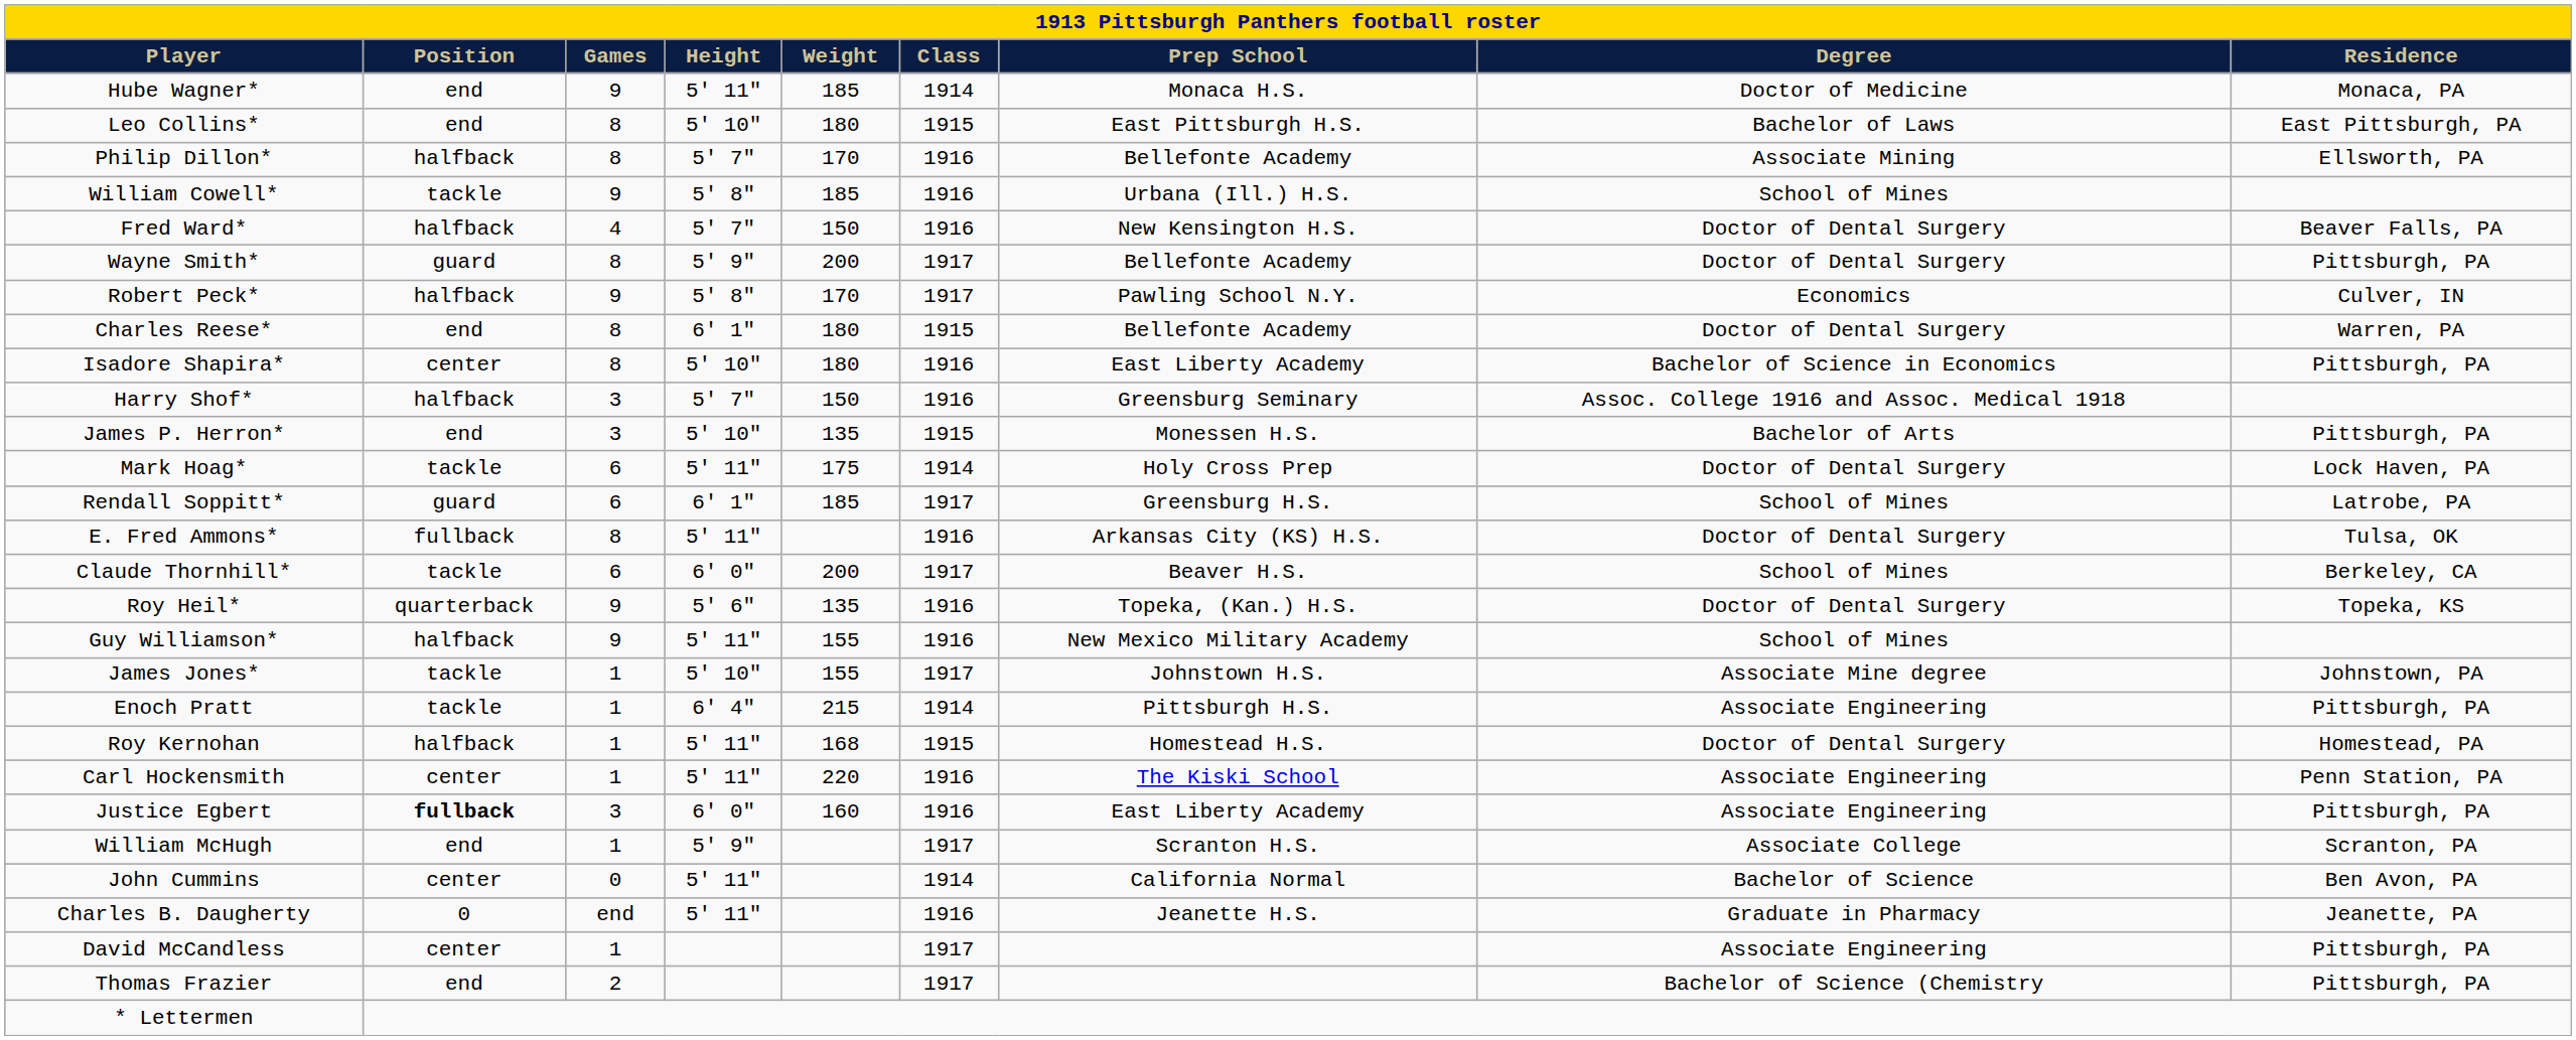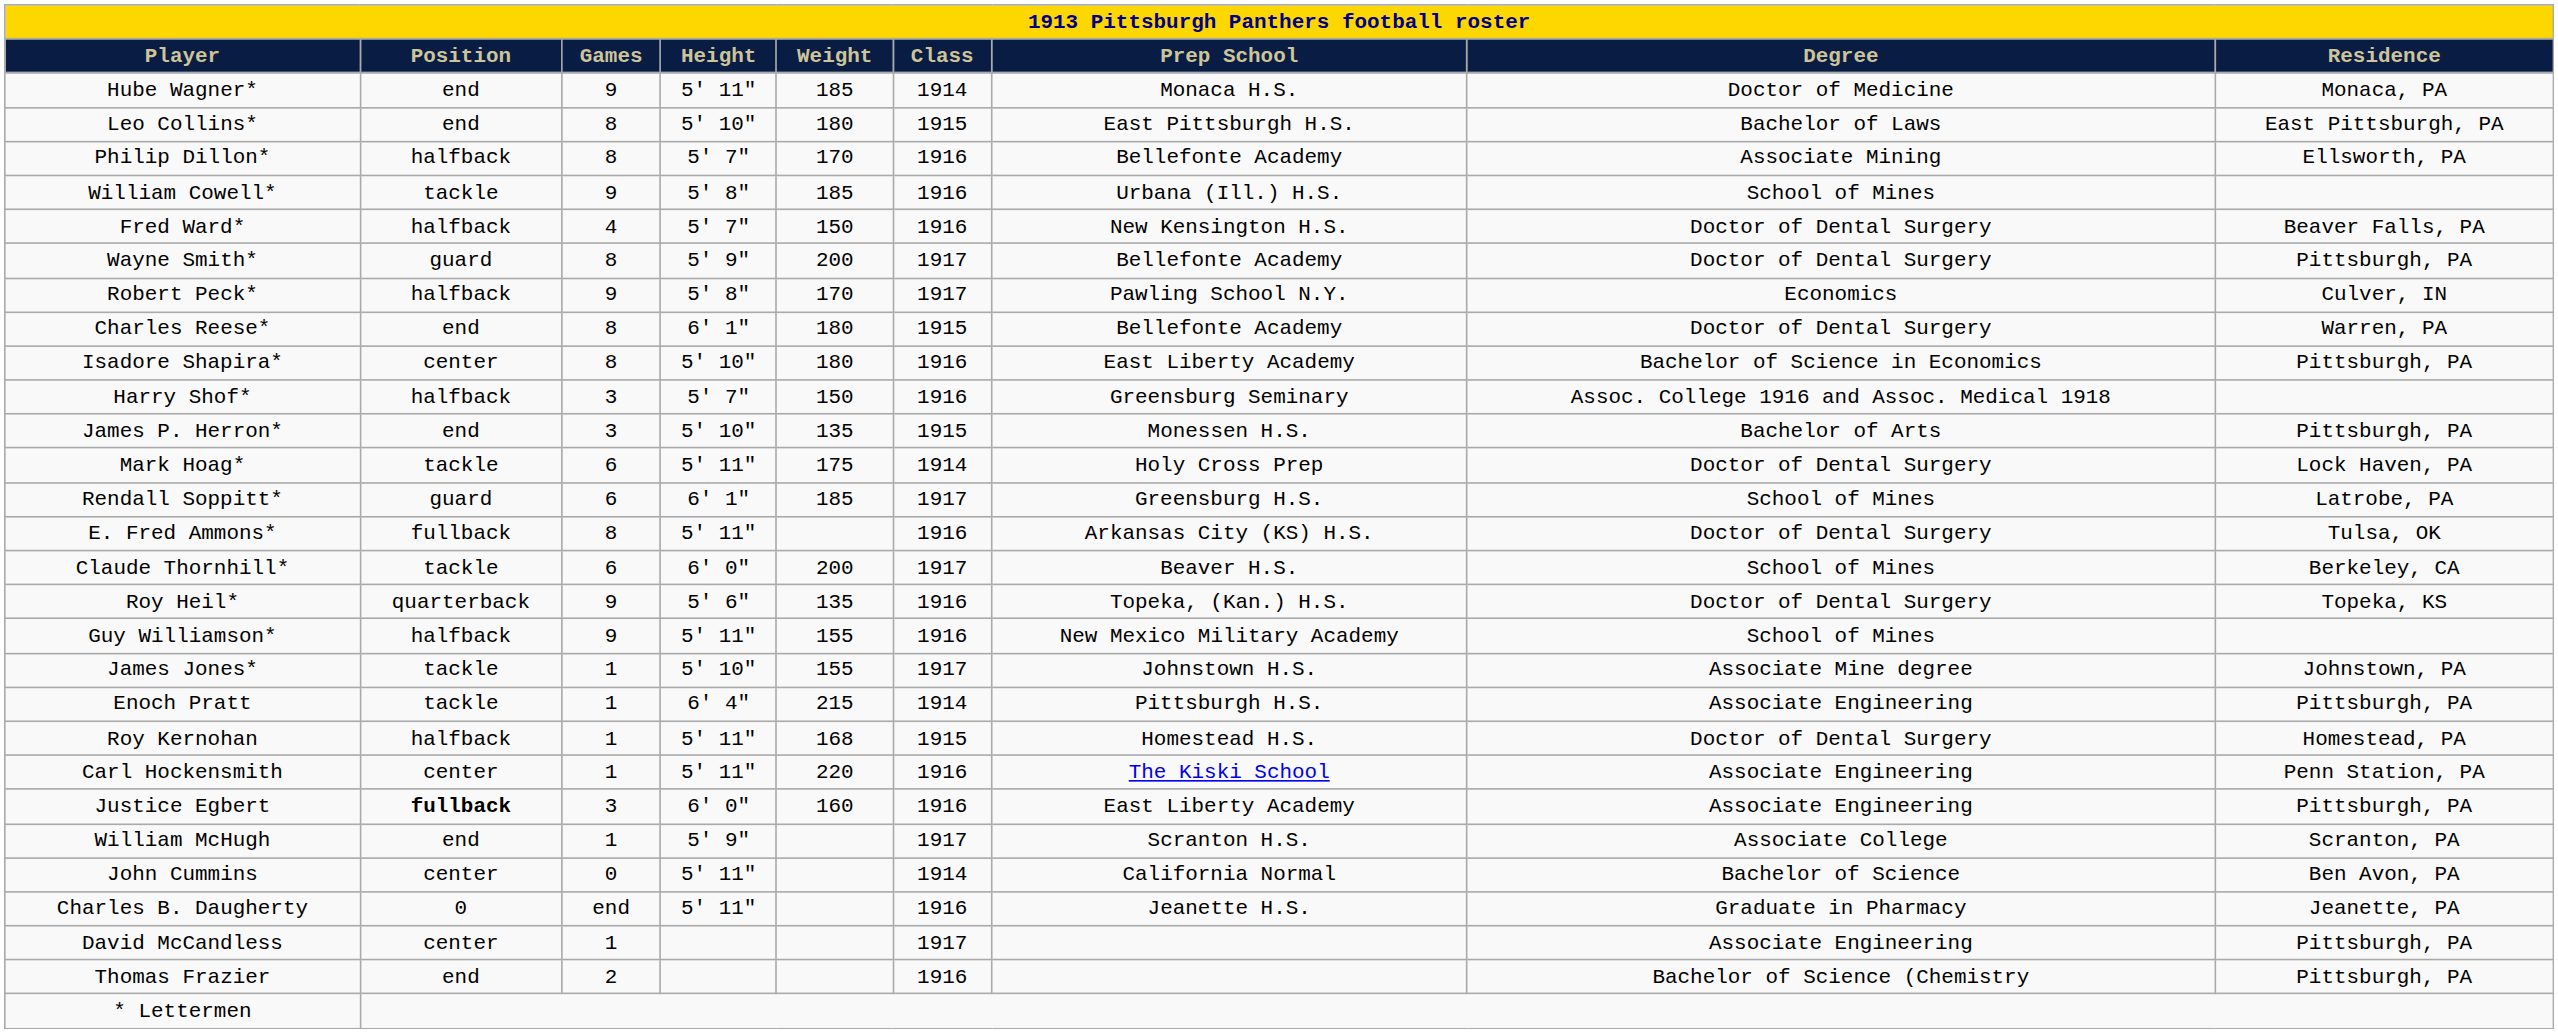Thomas Frazier | Class: 1917 -> 1916
